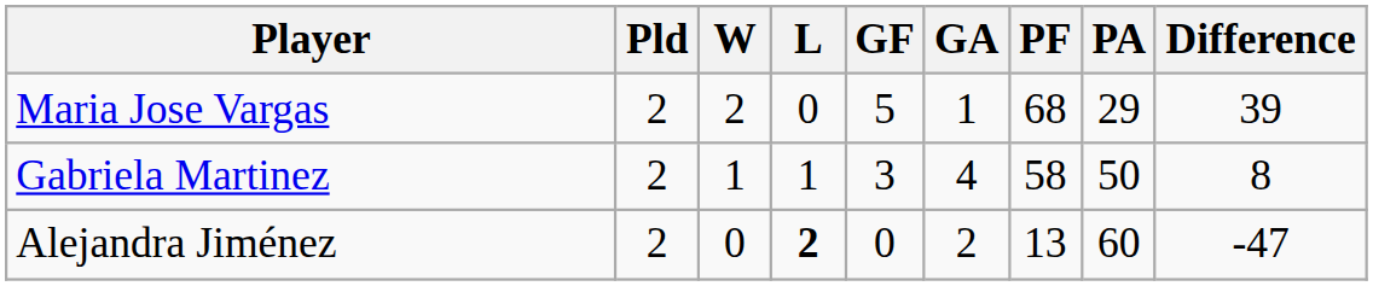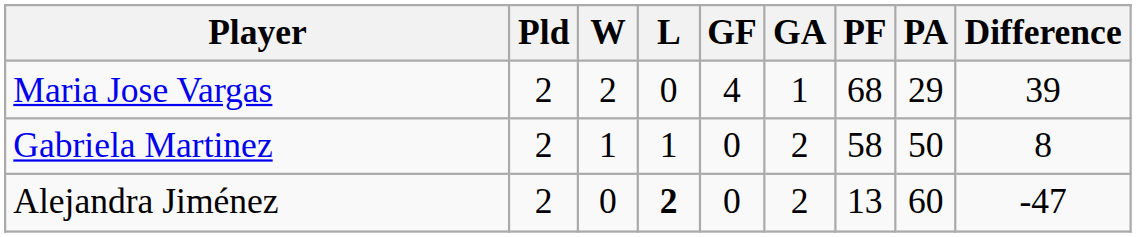Maria Jose Vargas | GF: 5 -> 4
Gabriela Martinez | GF: 3 -> 0
Gabriela Martinez | GA: 4 -> 2
